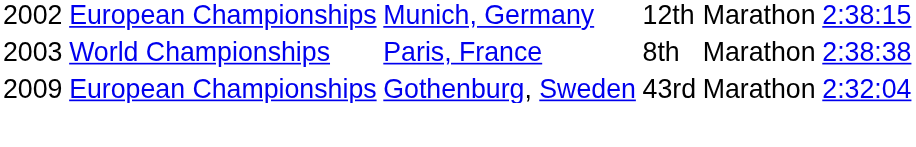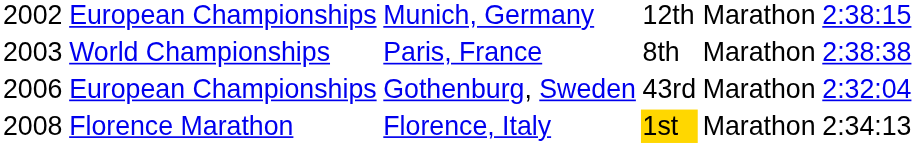European Championships / Gothenburg, Sweden | column 1: 2009 -> 2006
+ row: 2008 | Florence Marathon | Florence, Italy | 1st | Marathon | 2:34:13
